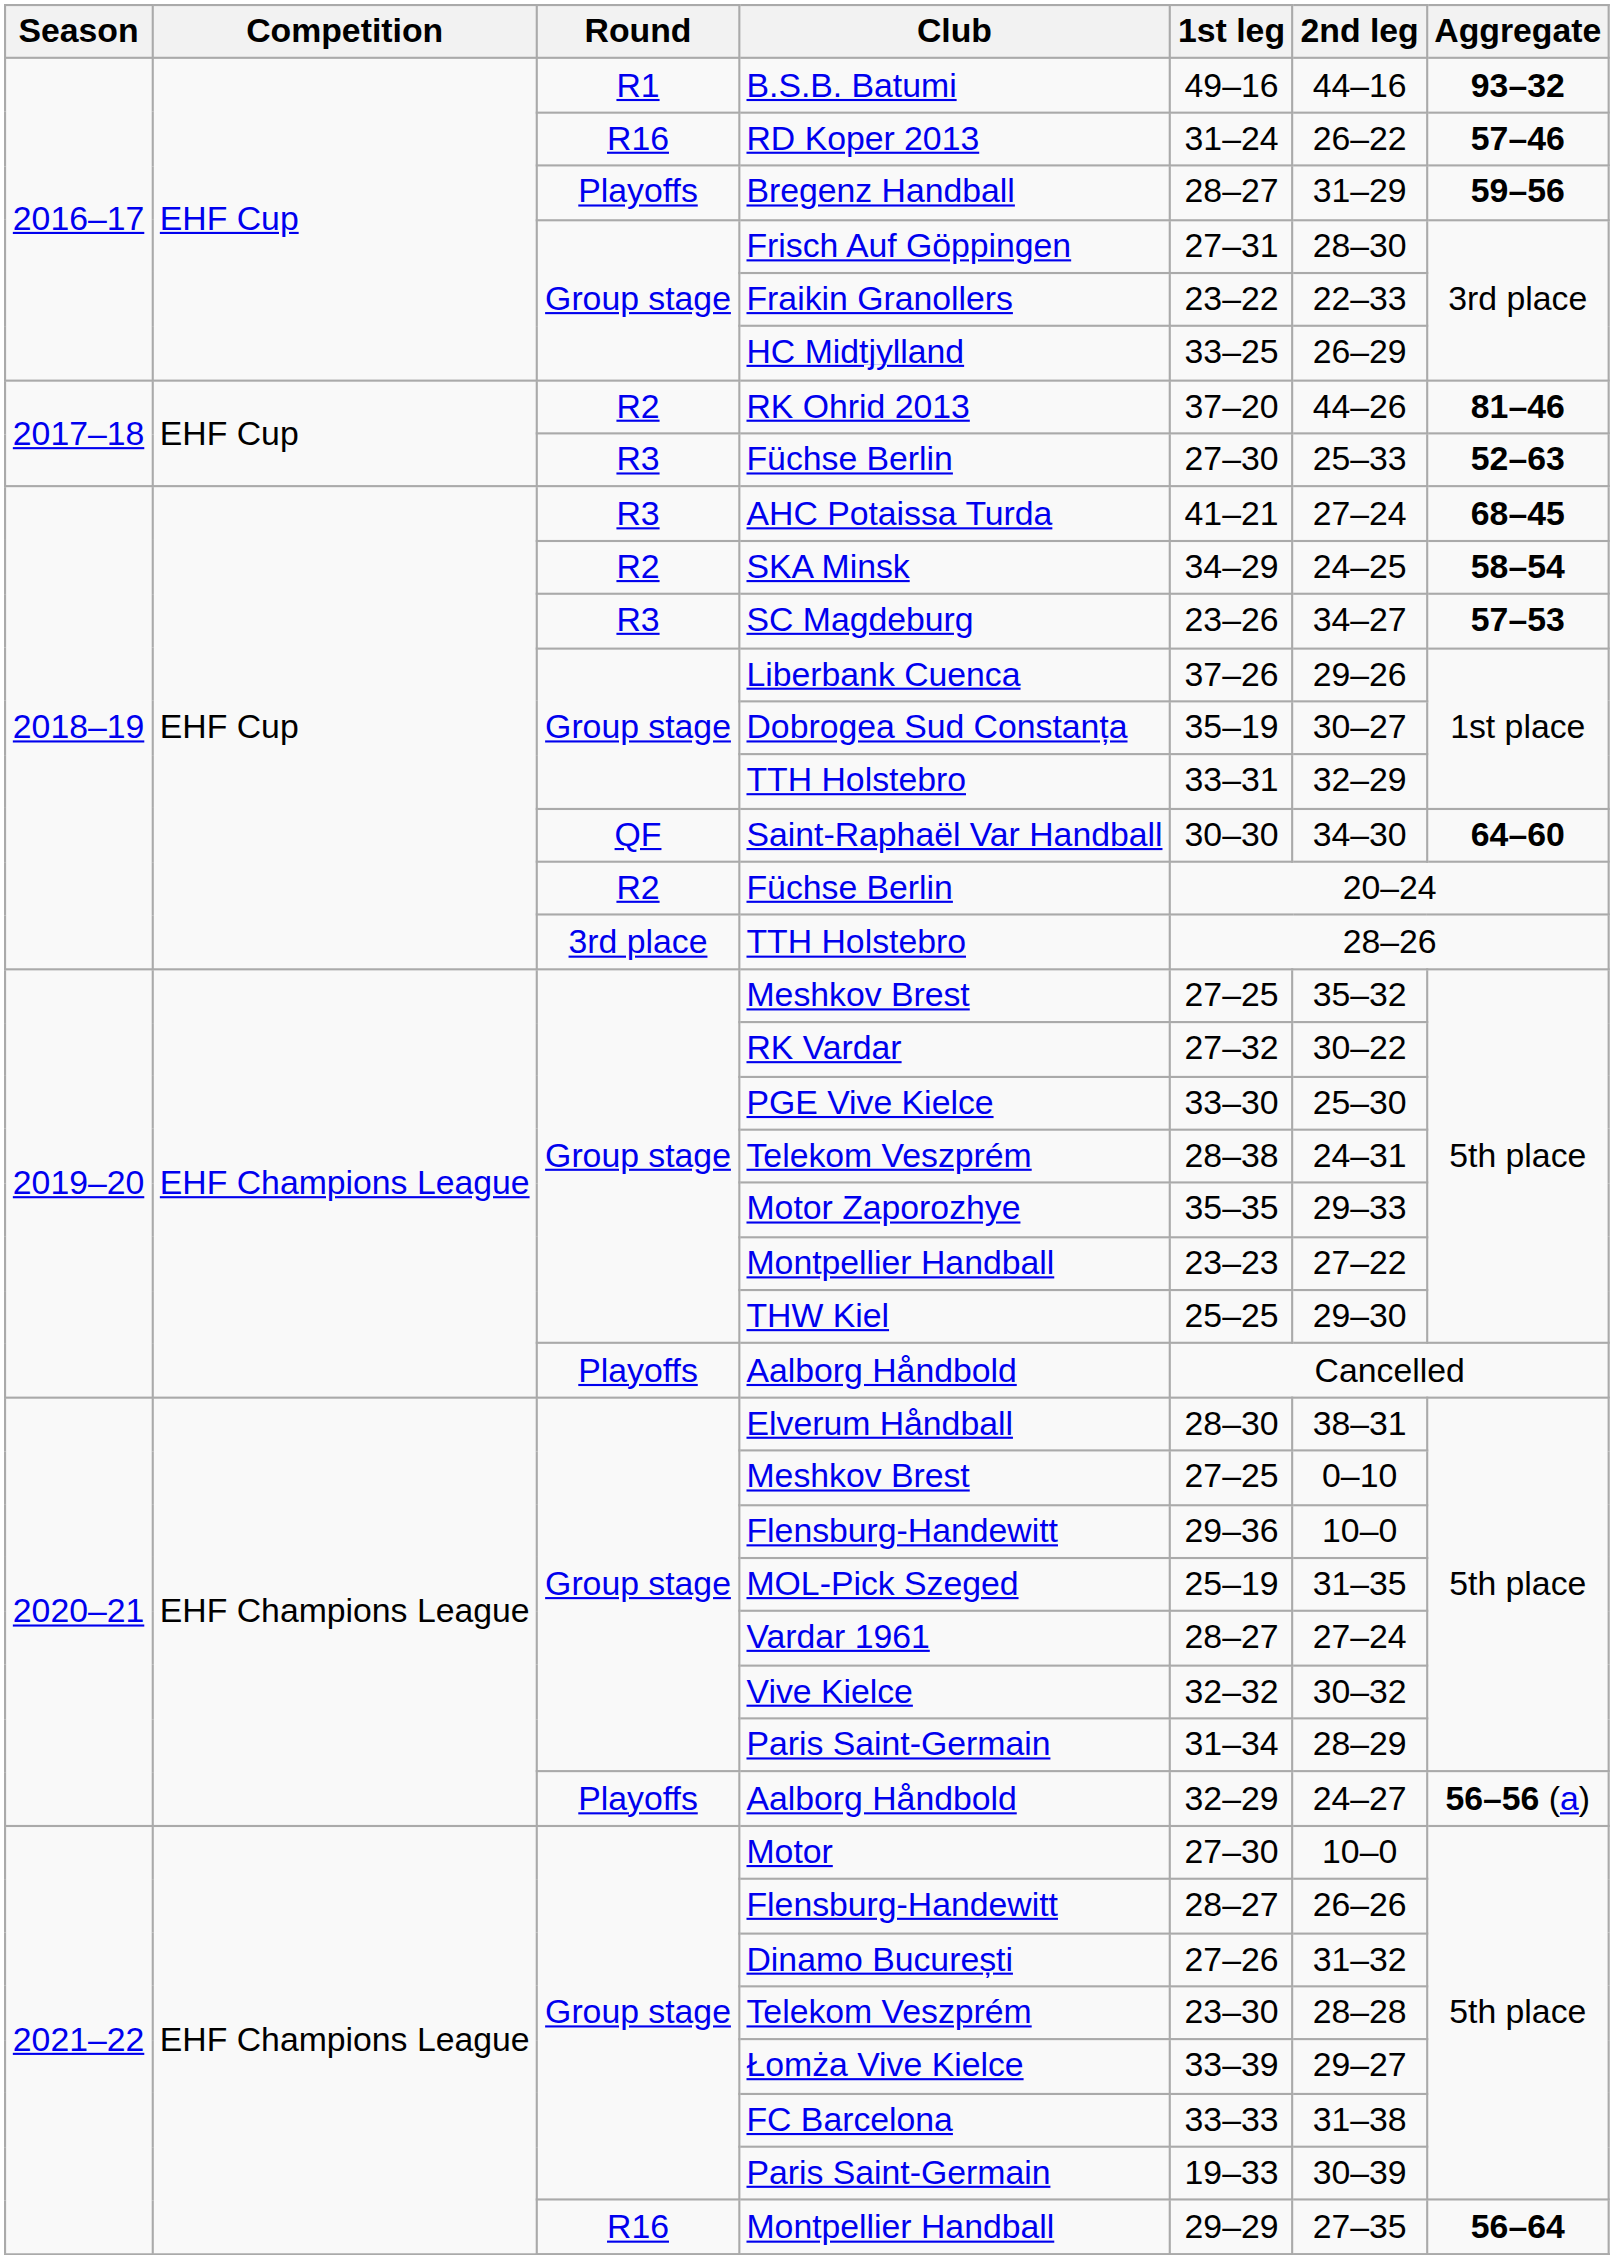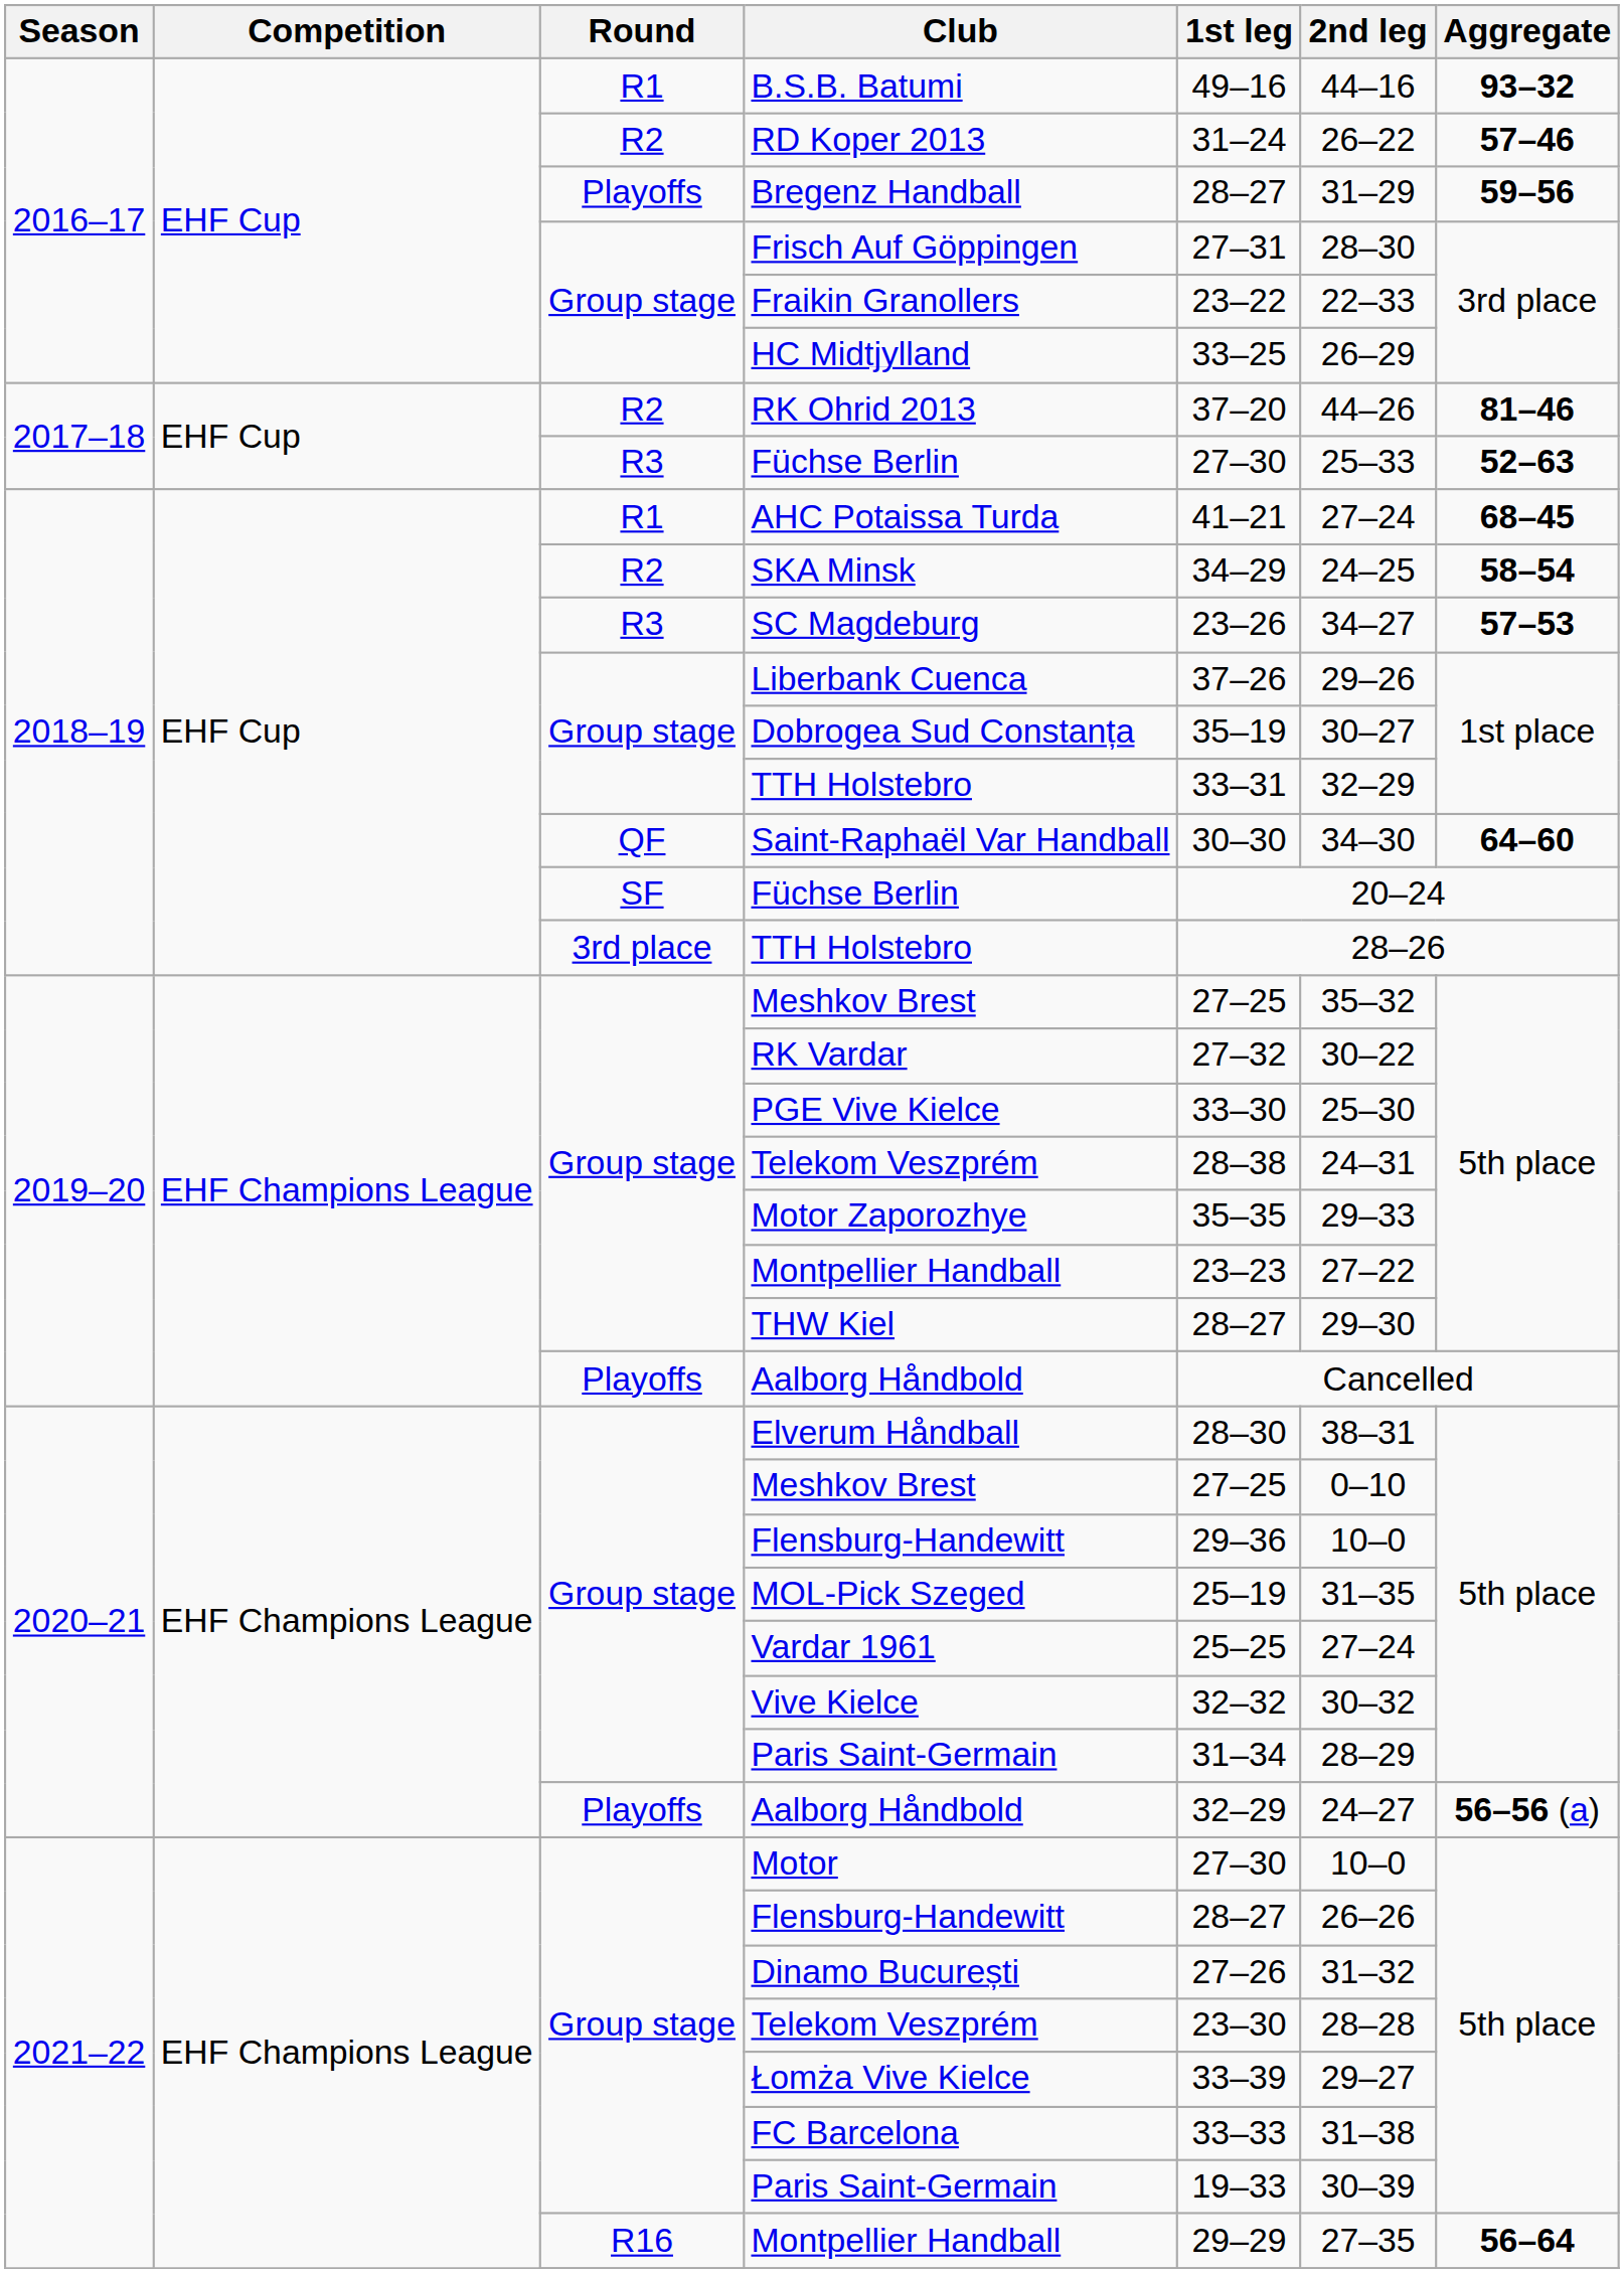RD Koper 2013 | Round: R16 -> R2
AHC Potaissa Turda | Round: R3 -> R1
2018–19 / Füchse Berlin | Round: R2 -> SF
THW Kiel | 1st leg: 25–25 -> 28–27
Vardar 1961 | 1st leg: 28–27 -> 25–25
